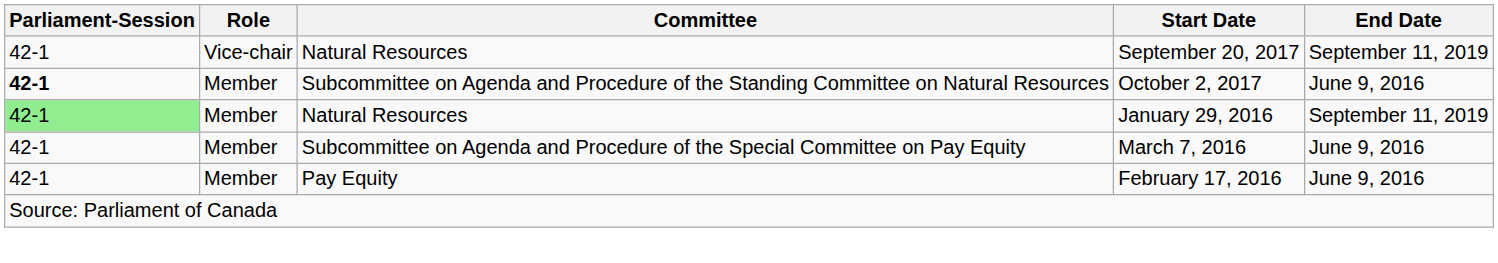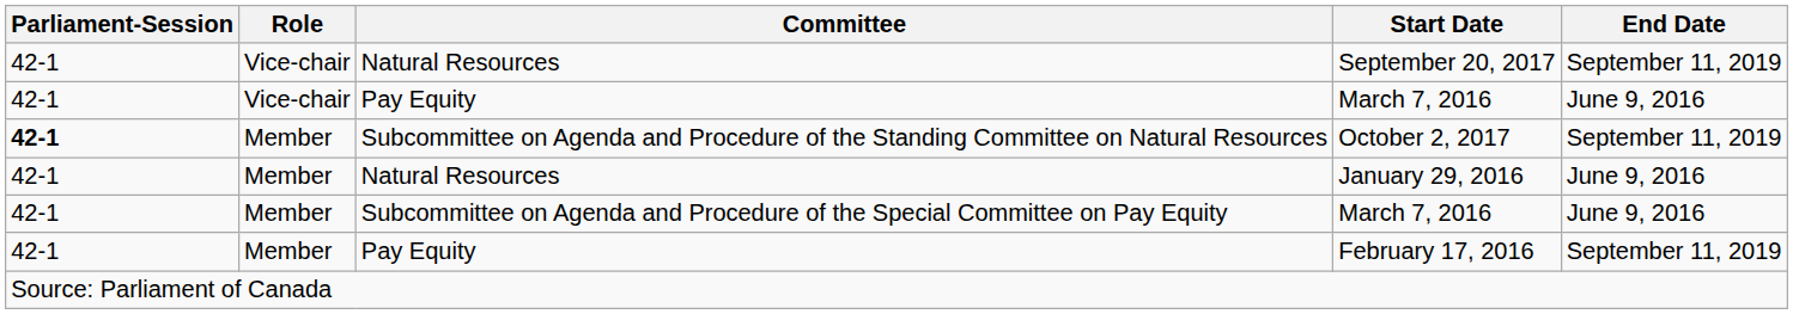+ row: 42-1 | Vice-chair | Pay Equity | March 7, 2016 | June 9, 2016
October 2, 2017 | End Date: June 9, 2016 -> September 11, 2019
January 29, 2016 | Parliament-Session: lightgreen background -> no background
January 29, 2016 | End Date: September 11, 2019 -> June 9, 2016
February 17, 2016 | End Date: June 9, 2016 -> September 11, 2019
